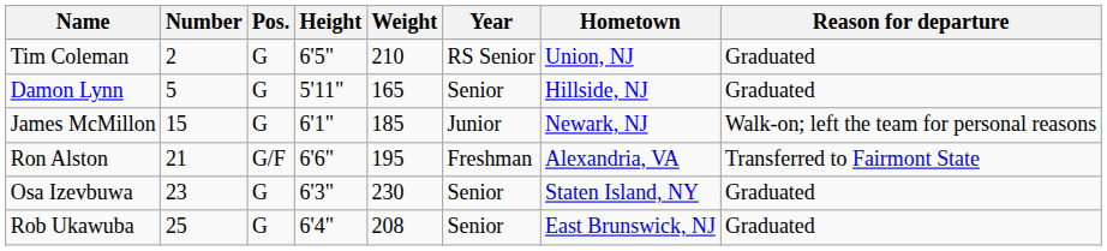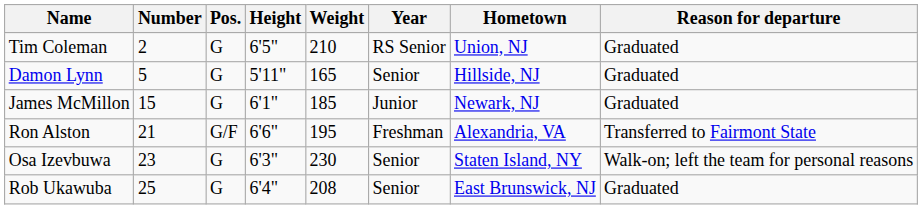James McMillon | Reason for departure: Walk-on; left the team for personal reasons -> Graduated
Osa Izevbuwa | Reason for departure: Graduated -> Walk-on; left the team for personal reasons
